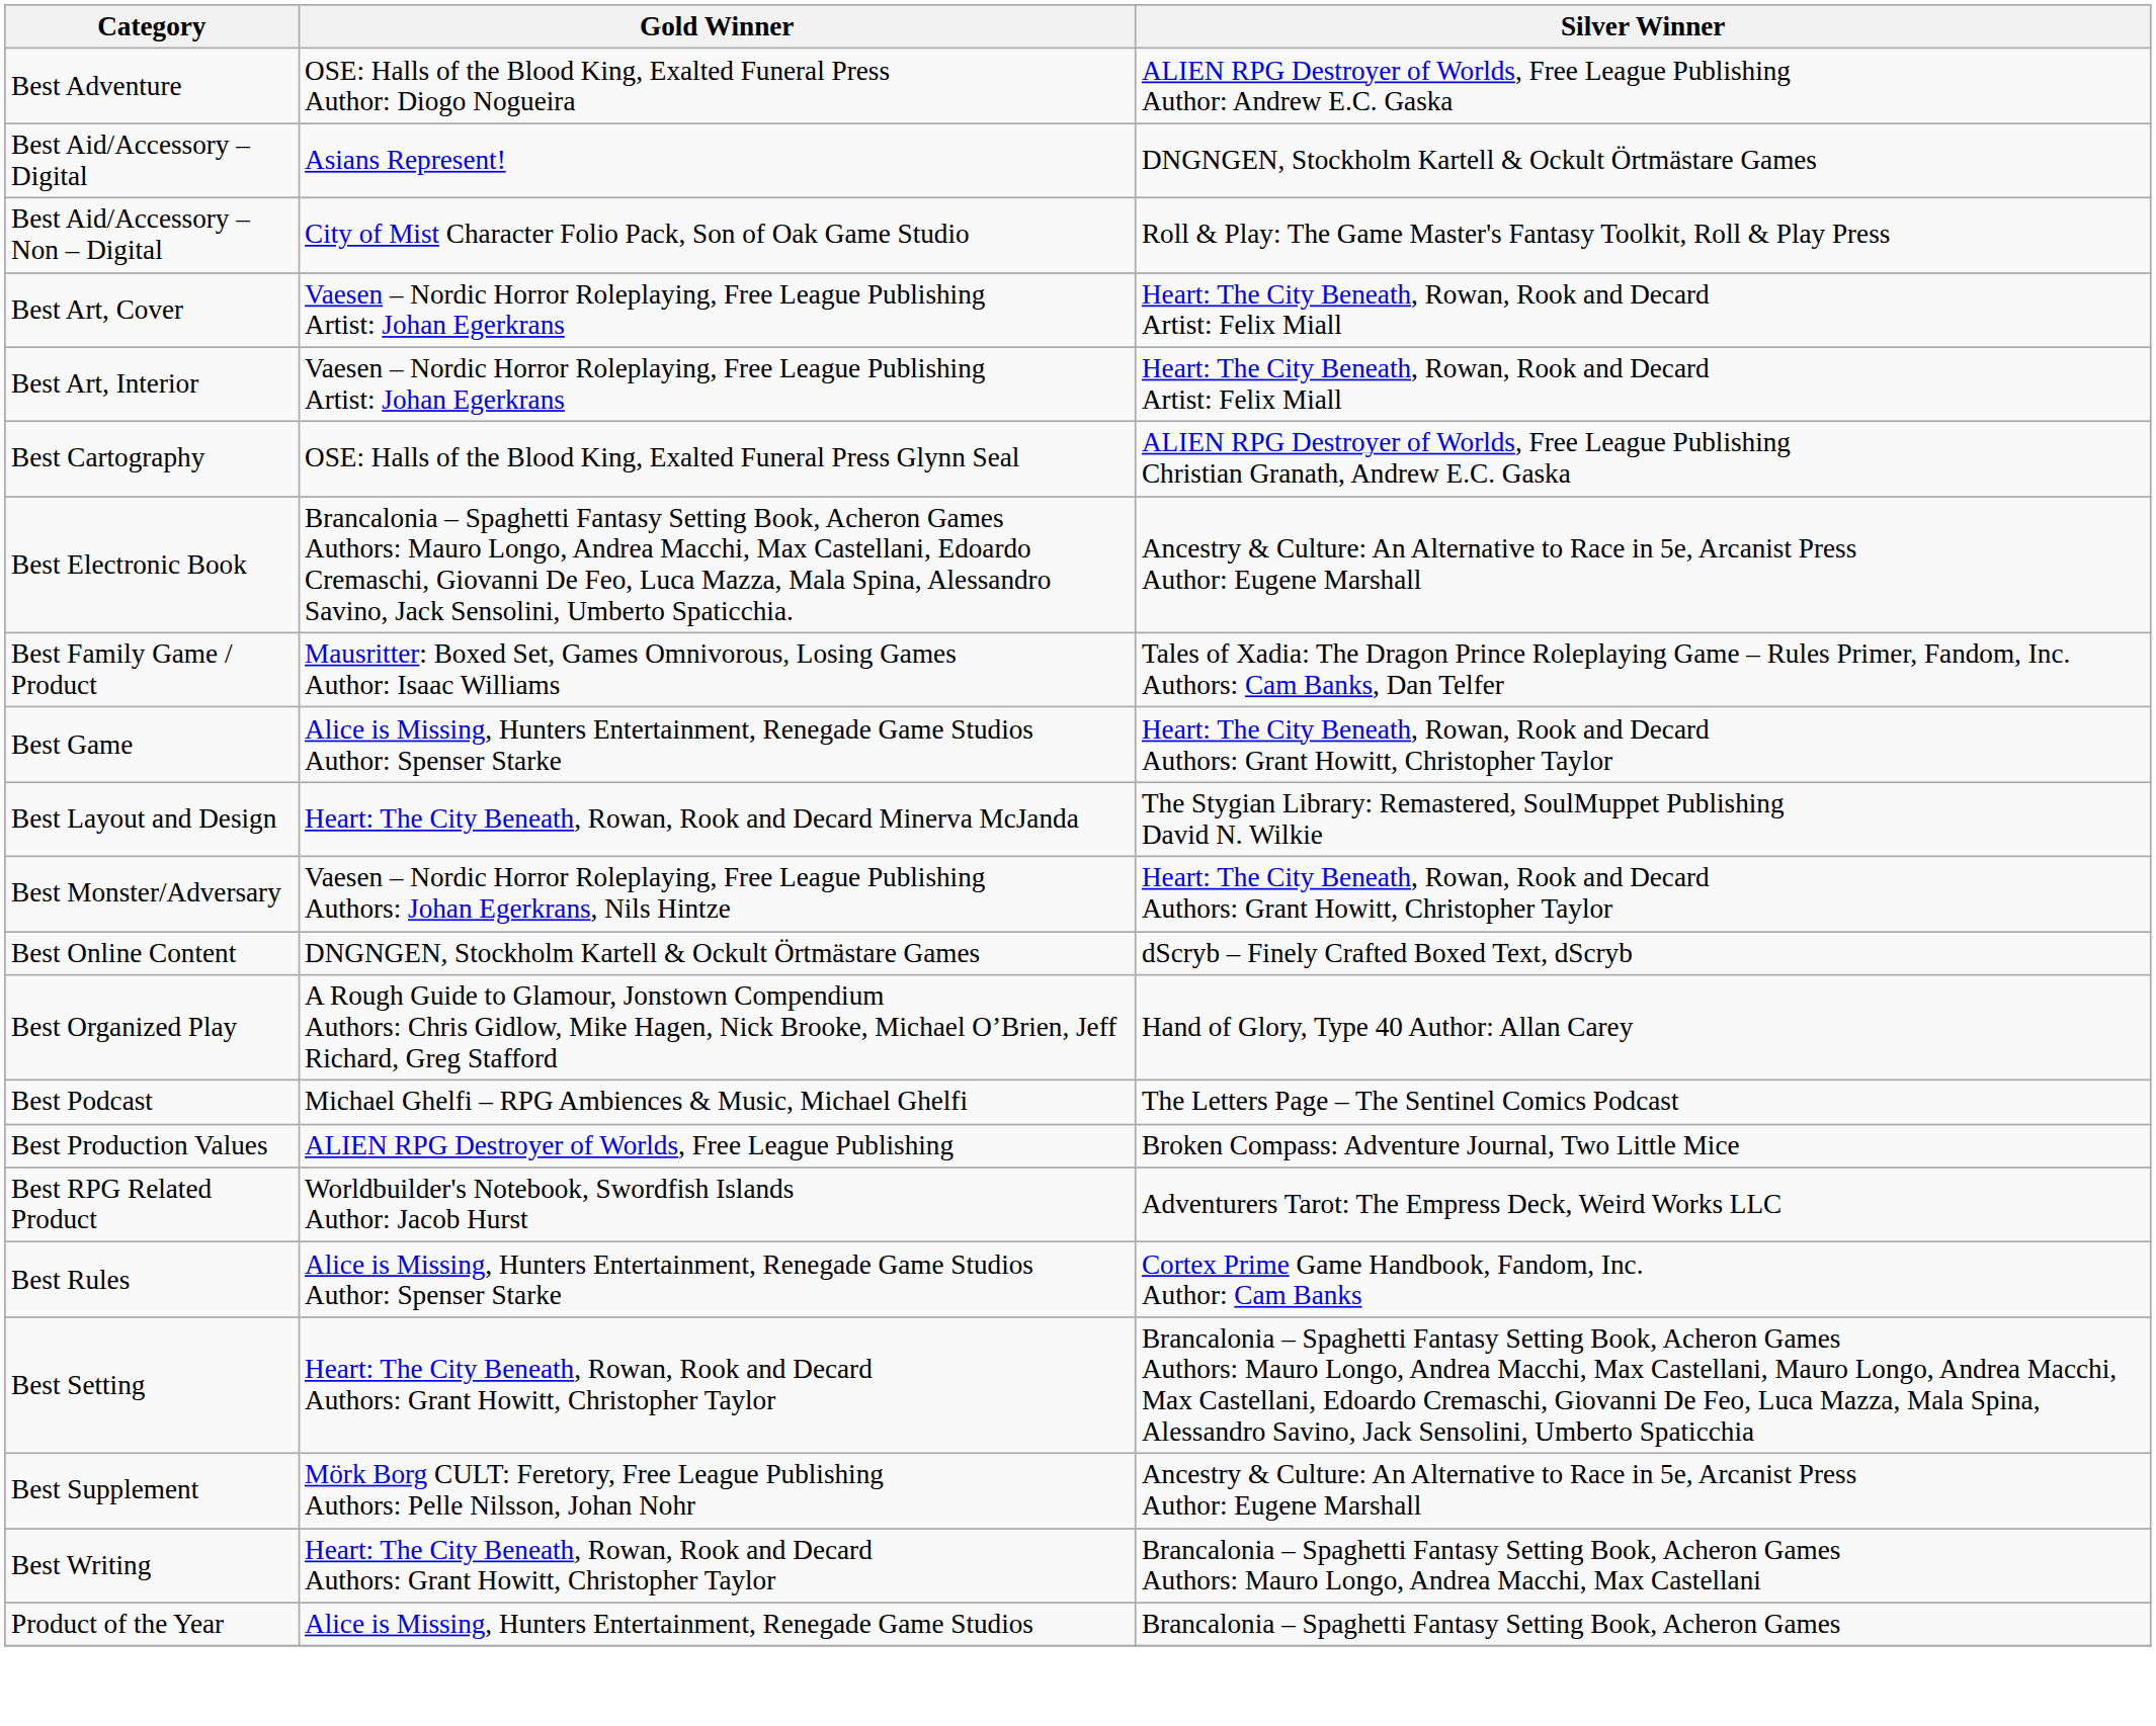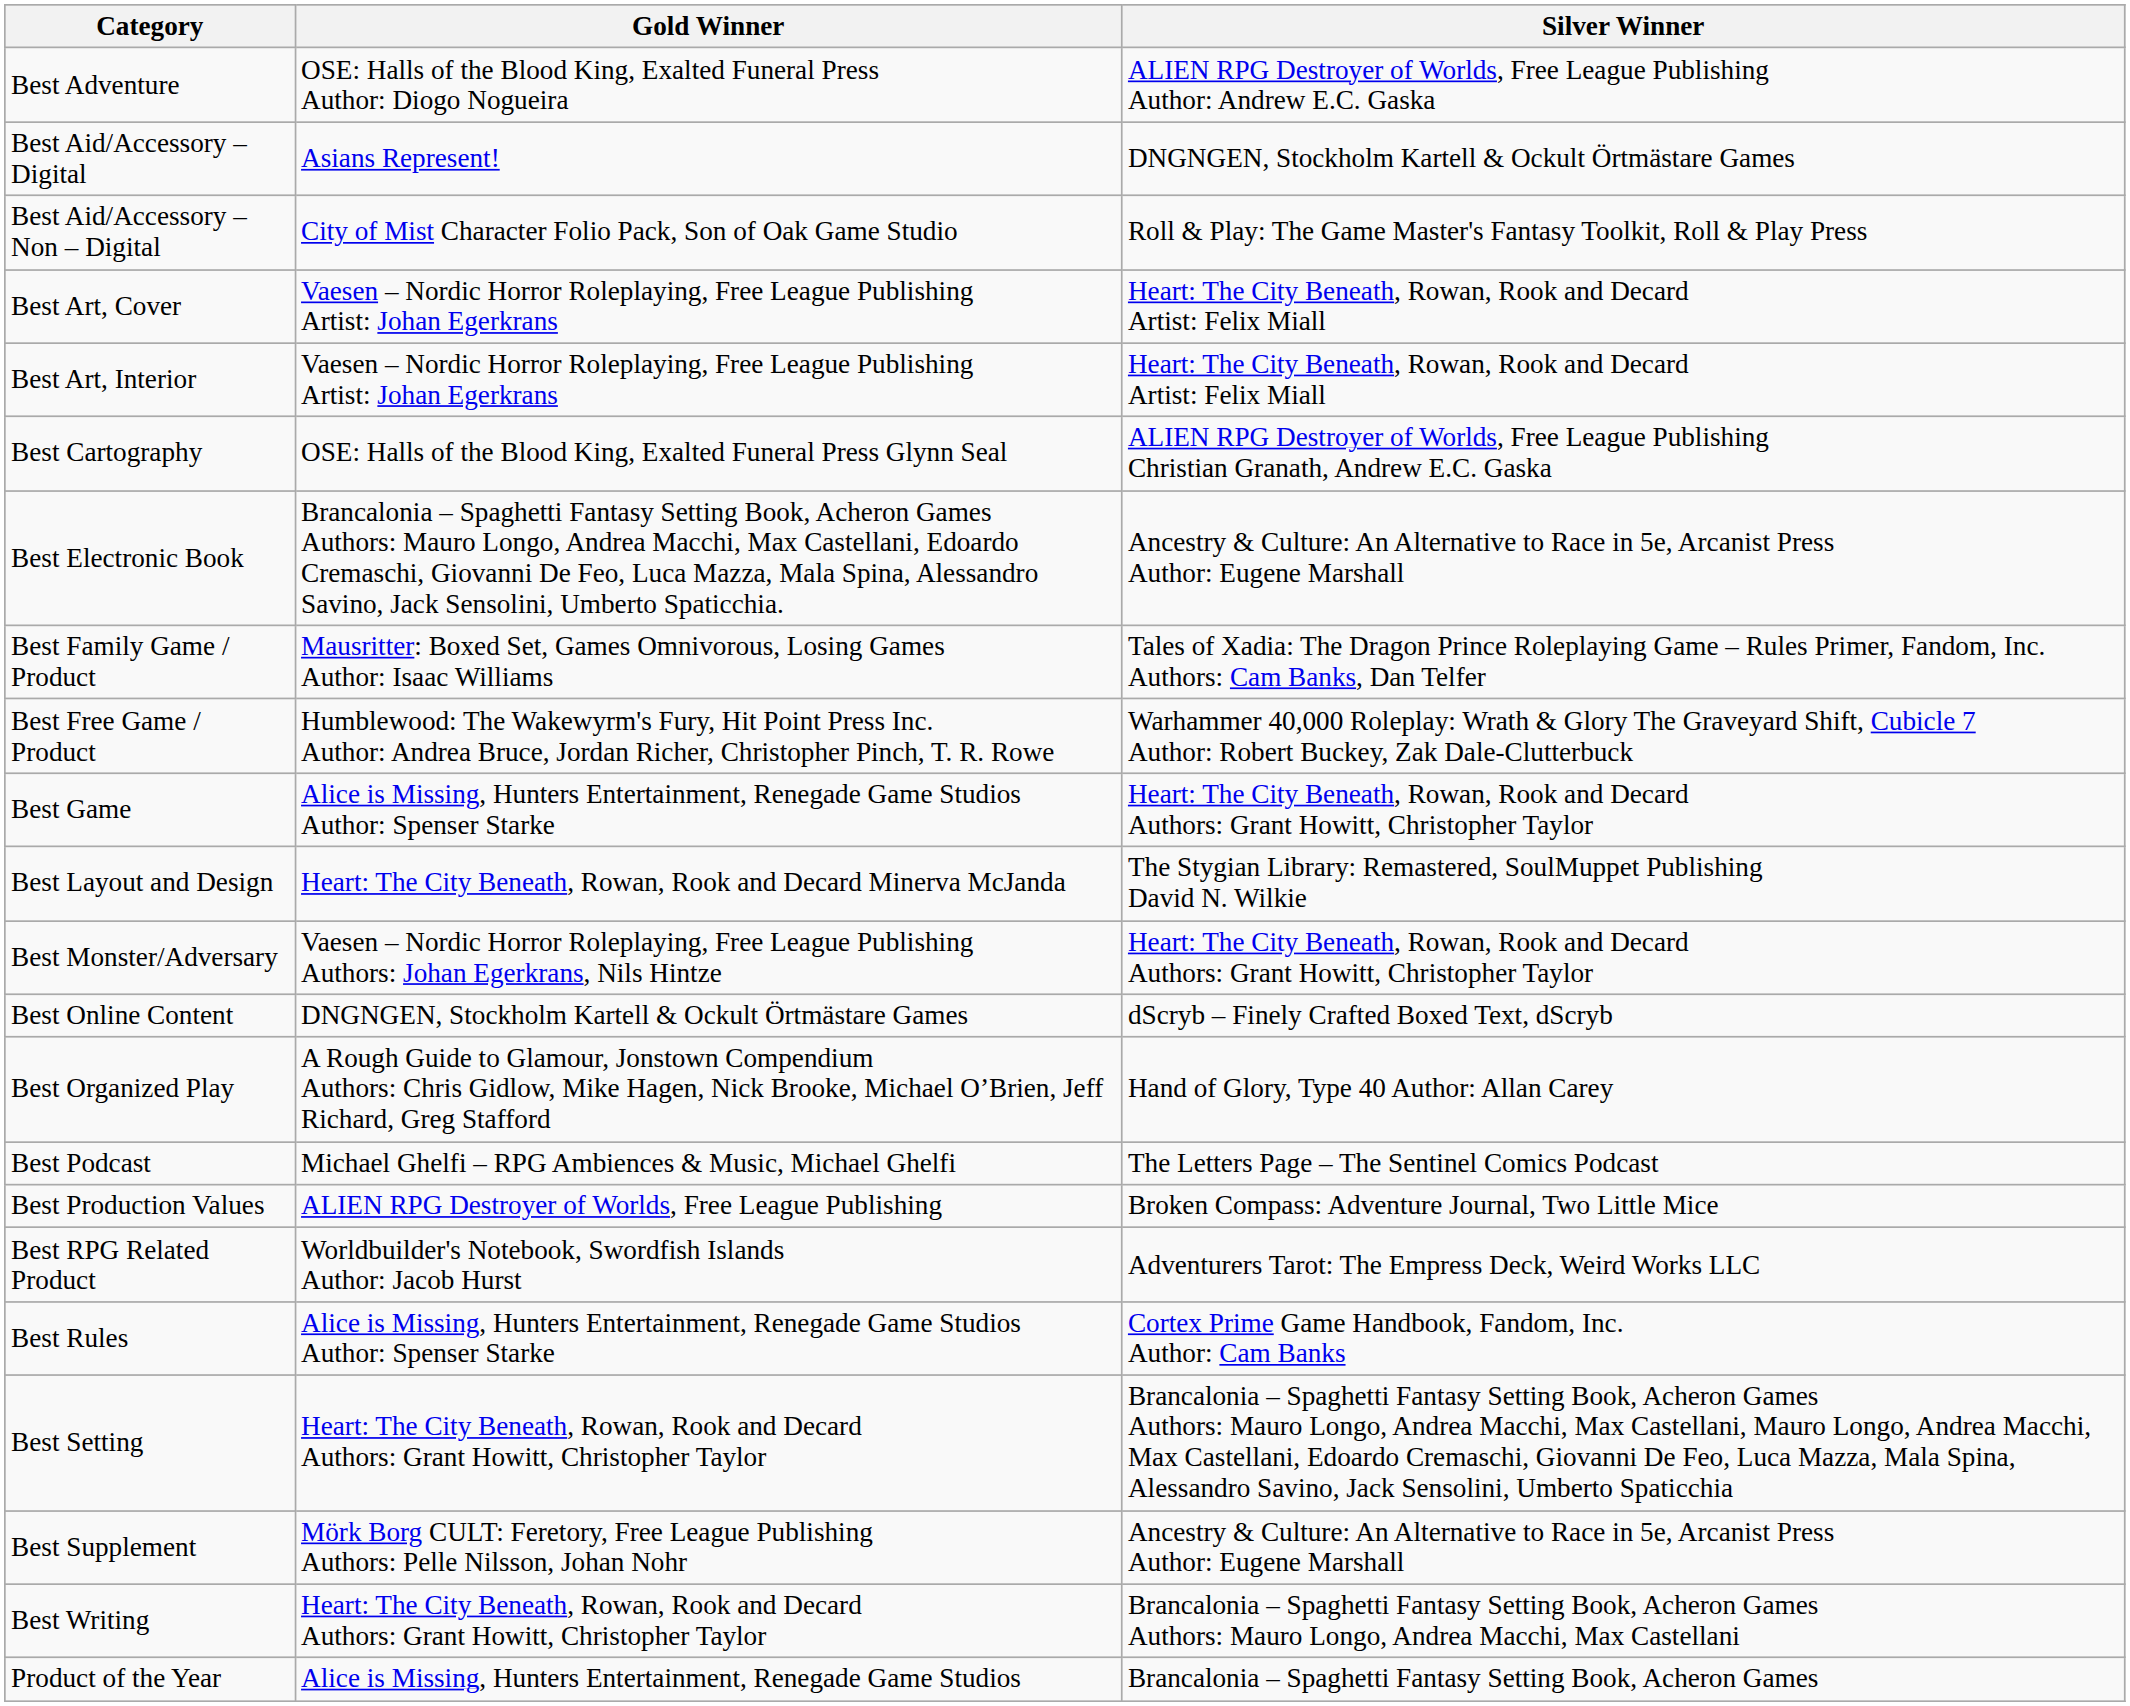+ row: Best Free Game / Product | Humblewood: The Wakewyrm's Fury, Hit Point Press Inc. Author: Andrea Bruce, Jordan Richer, Christopher Pinch, T. R. Rowe | Warhammer 40,000 Roleplay: Wrath & Glory The Graveyard Shift, Cubicle 7 Author: Robert Buckey, Zak Dale-Clutterbuck
